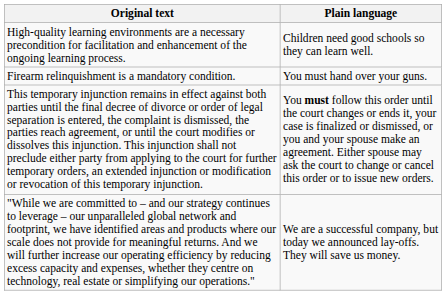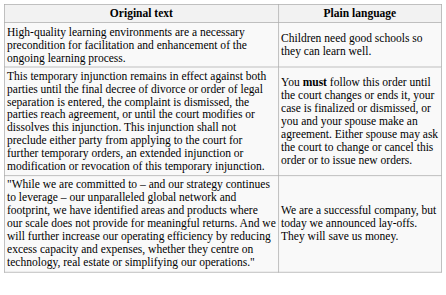- row: Firearm relinquishment is a mandatory condition. | You must hand over your guns.
